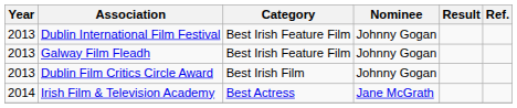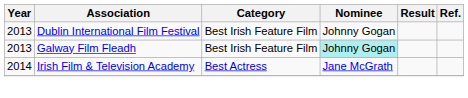Galway Film Fleadh | Nominee: no background -> paleturquoise background
- row: 2013 | Dublin Film Critics Circle Award | Best Irish Film | Johnny Gogan
